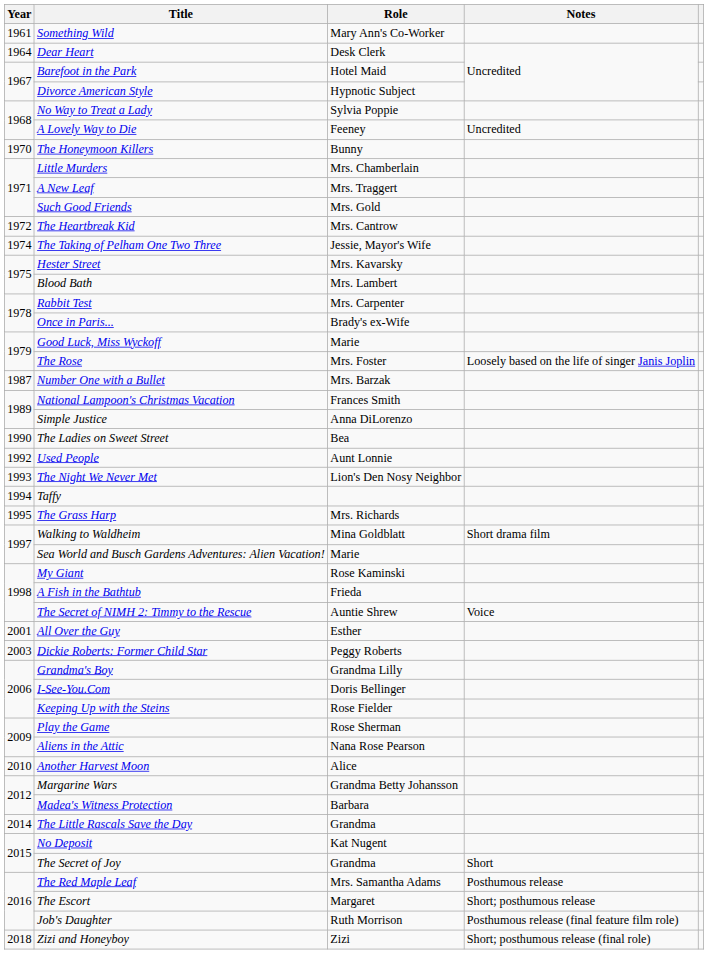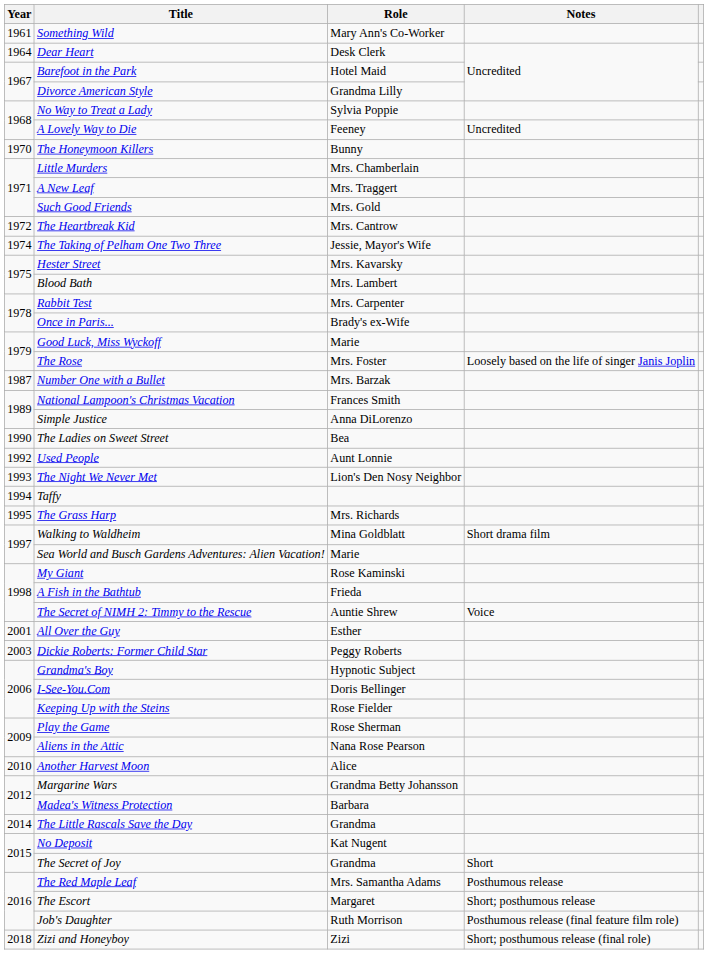Divorce American Style | Role: Hypnotic Subject -> Grandma Lilly
Grandma's Boy | Role: Grandma Lilly -> Hypnotic Subject
